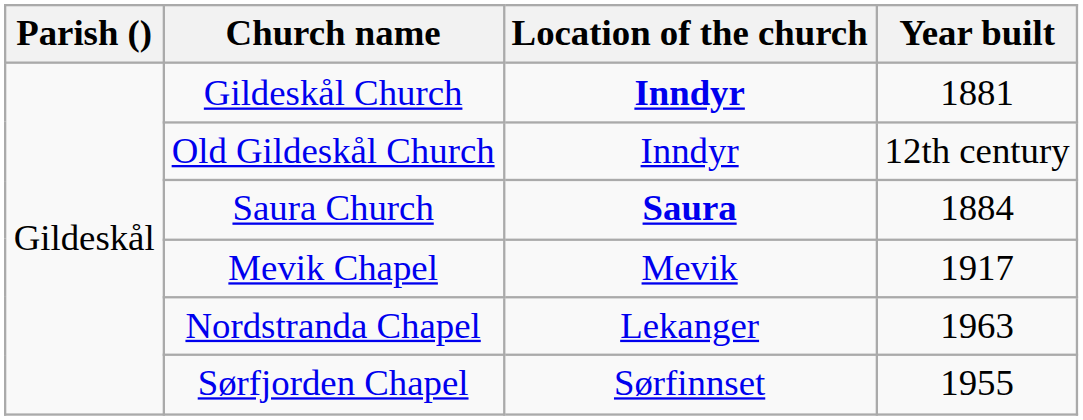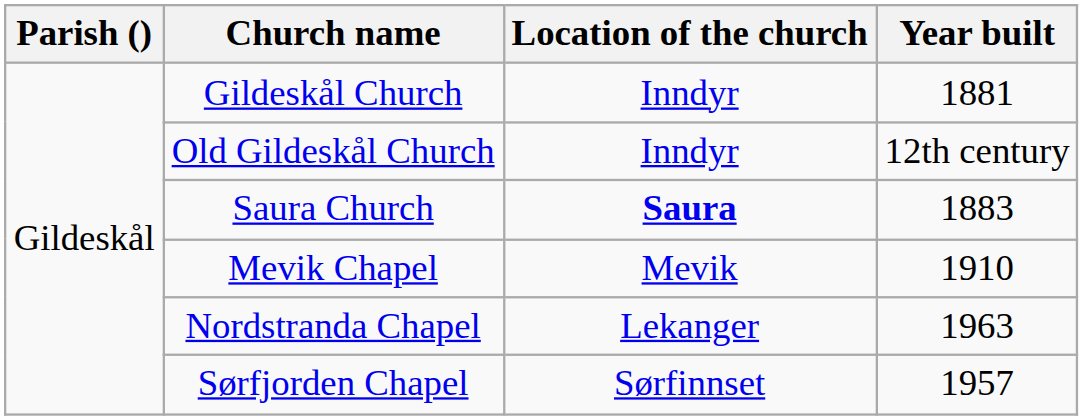Gildeskål Church | Location of the church: bold -> normal
Saura Church | Year built: 1884 -> 1883
Mevik Chapel | Year built: 1917 -> 1910
Sørfjorden Chapel | Year built: 1955 -> 1957
